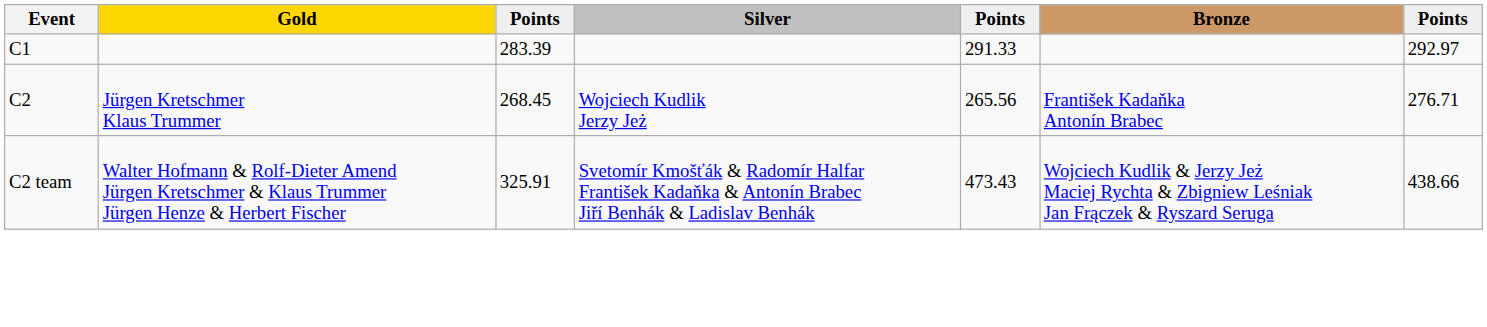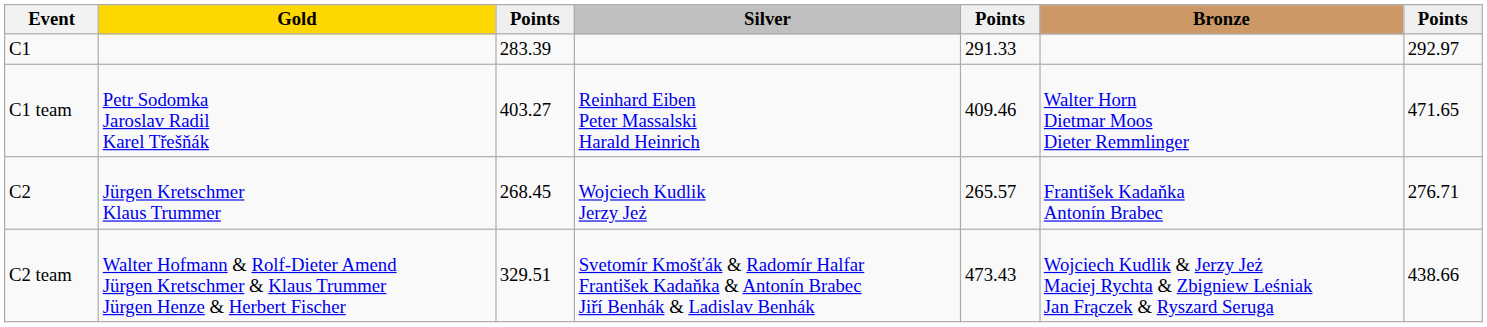+ row: C1 team | Petr Sodomka Jaroslav Radil Karel Třešňák | 403.27 | Reinhard Eiben Peter Massalski Harald Heinrich | 409.46 | Walter Horn Dietmar Moos Dieter Remmlinger | 471.65
C2 | column 5: 265.56 -> 265.57
C2 team | column 3: 325.91 -> 329.51
